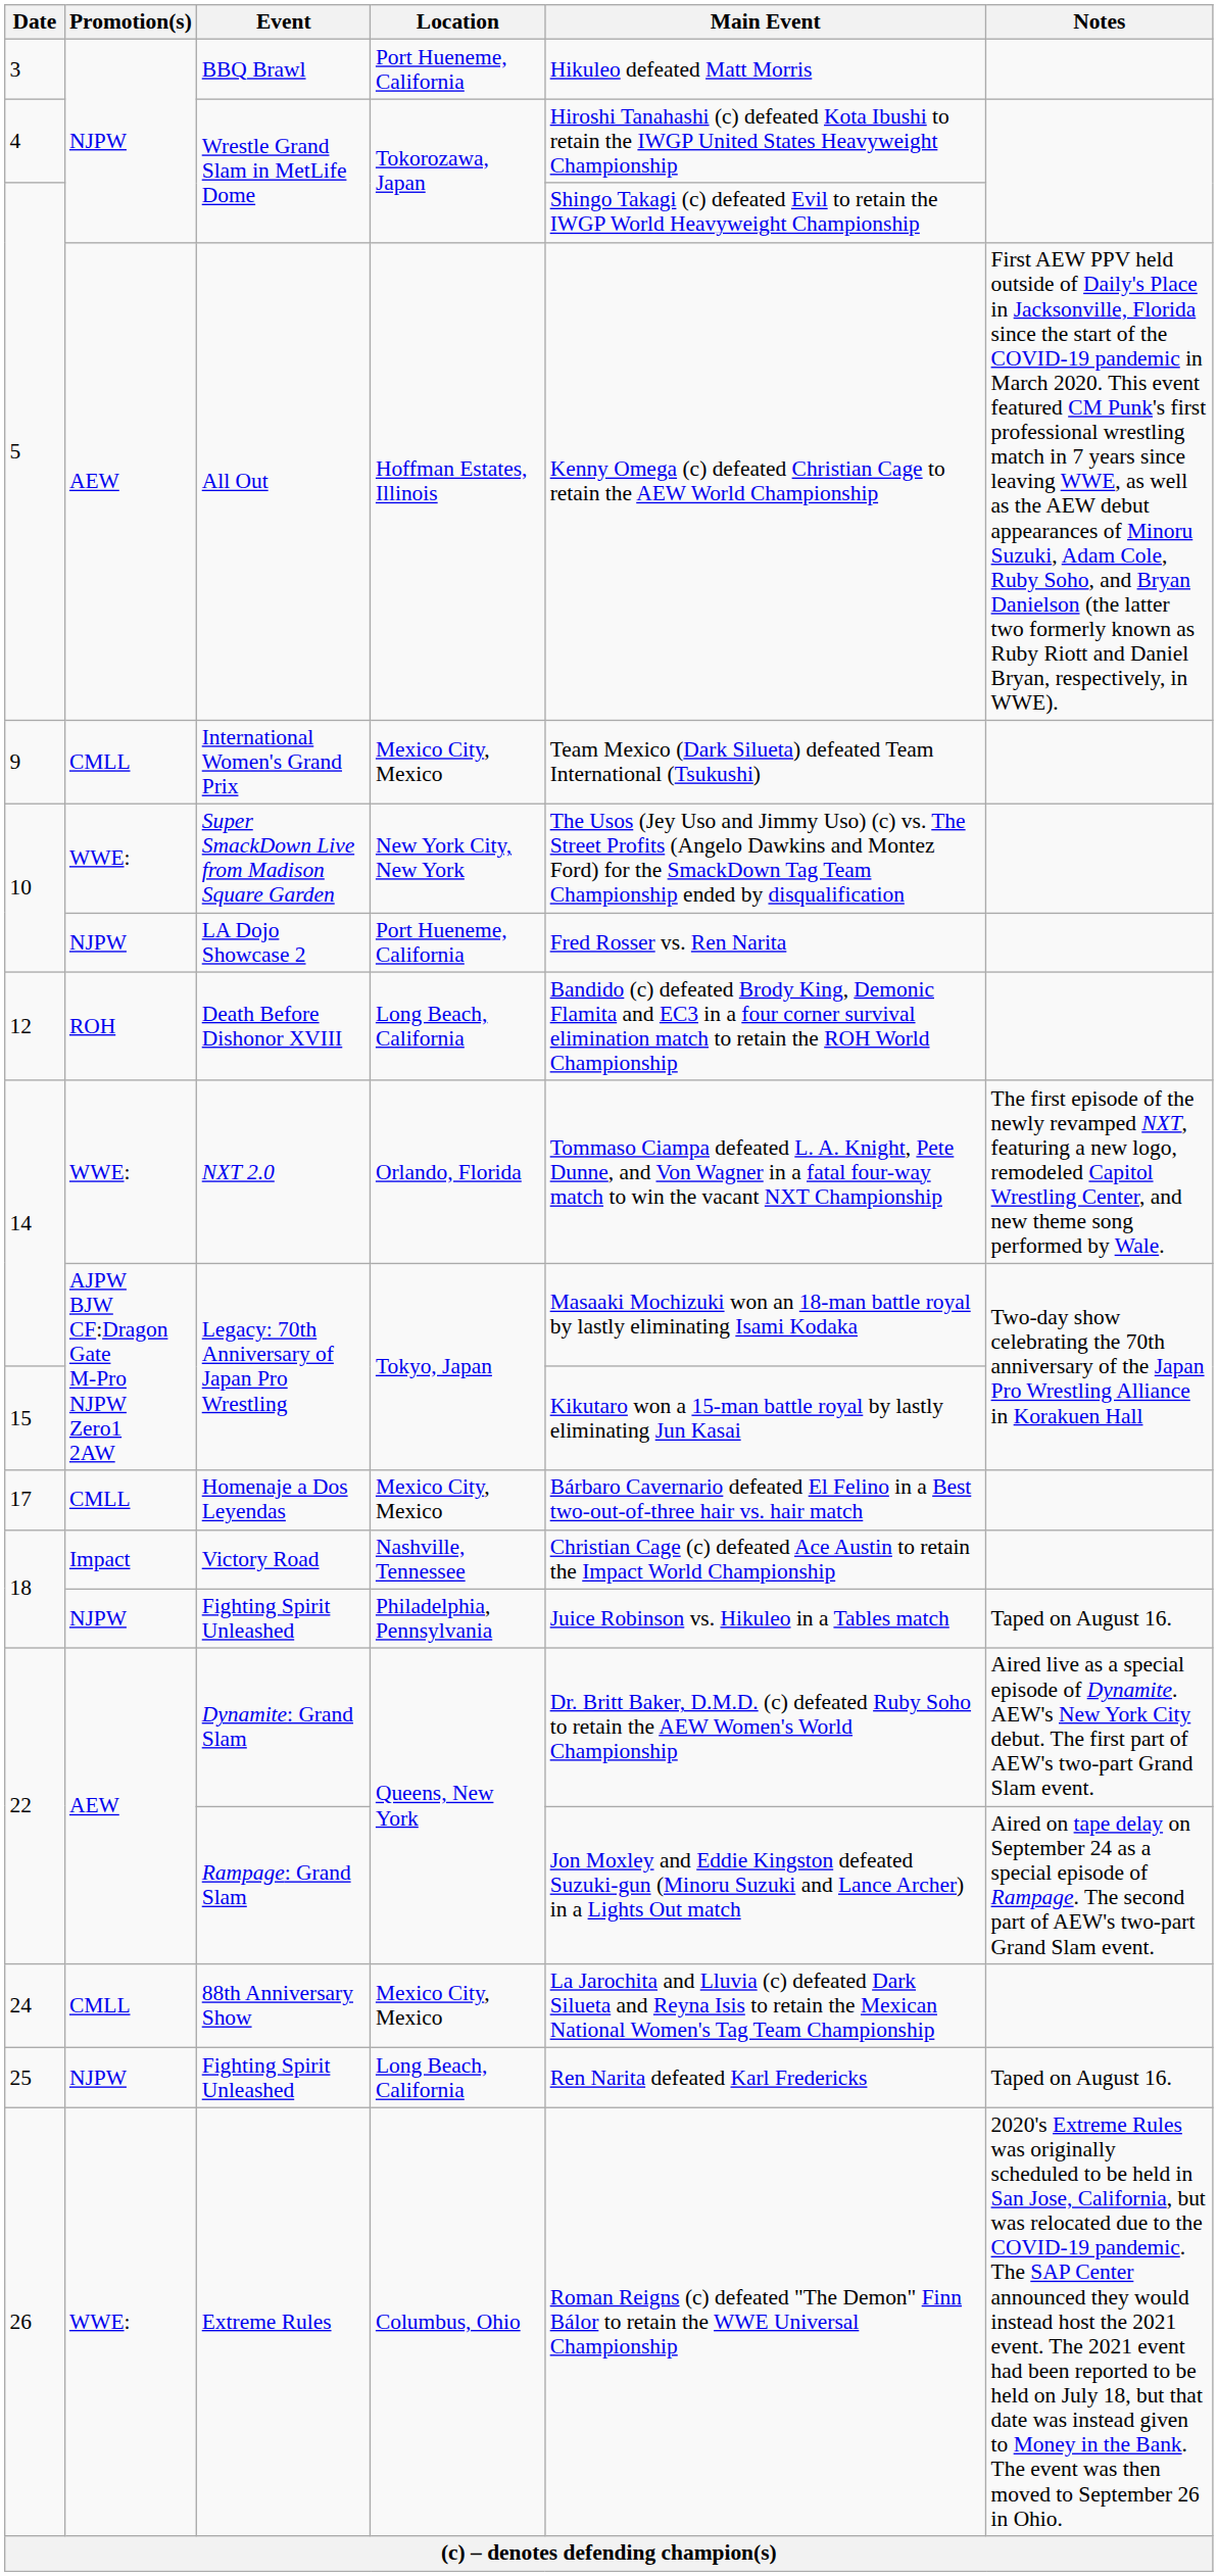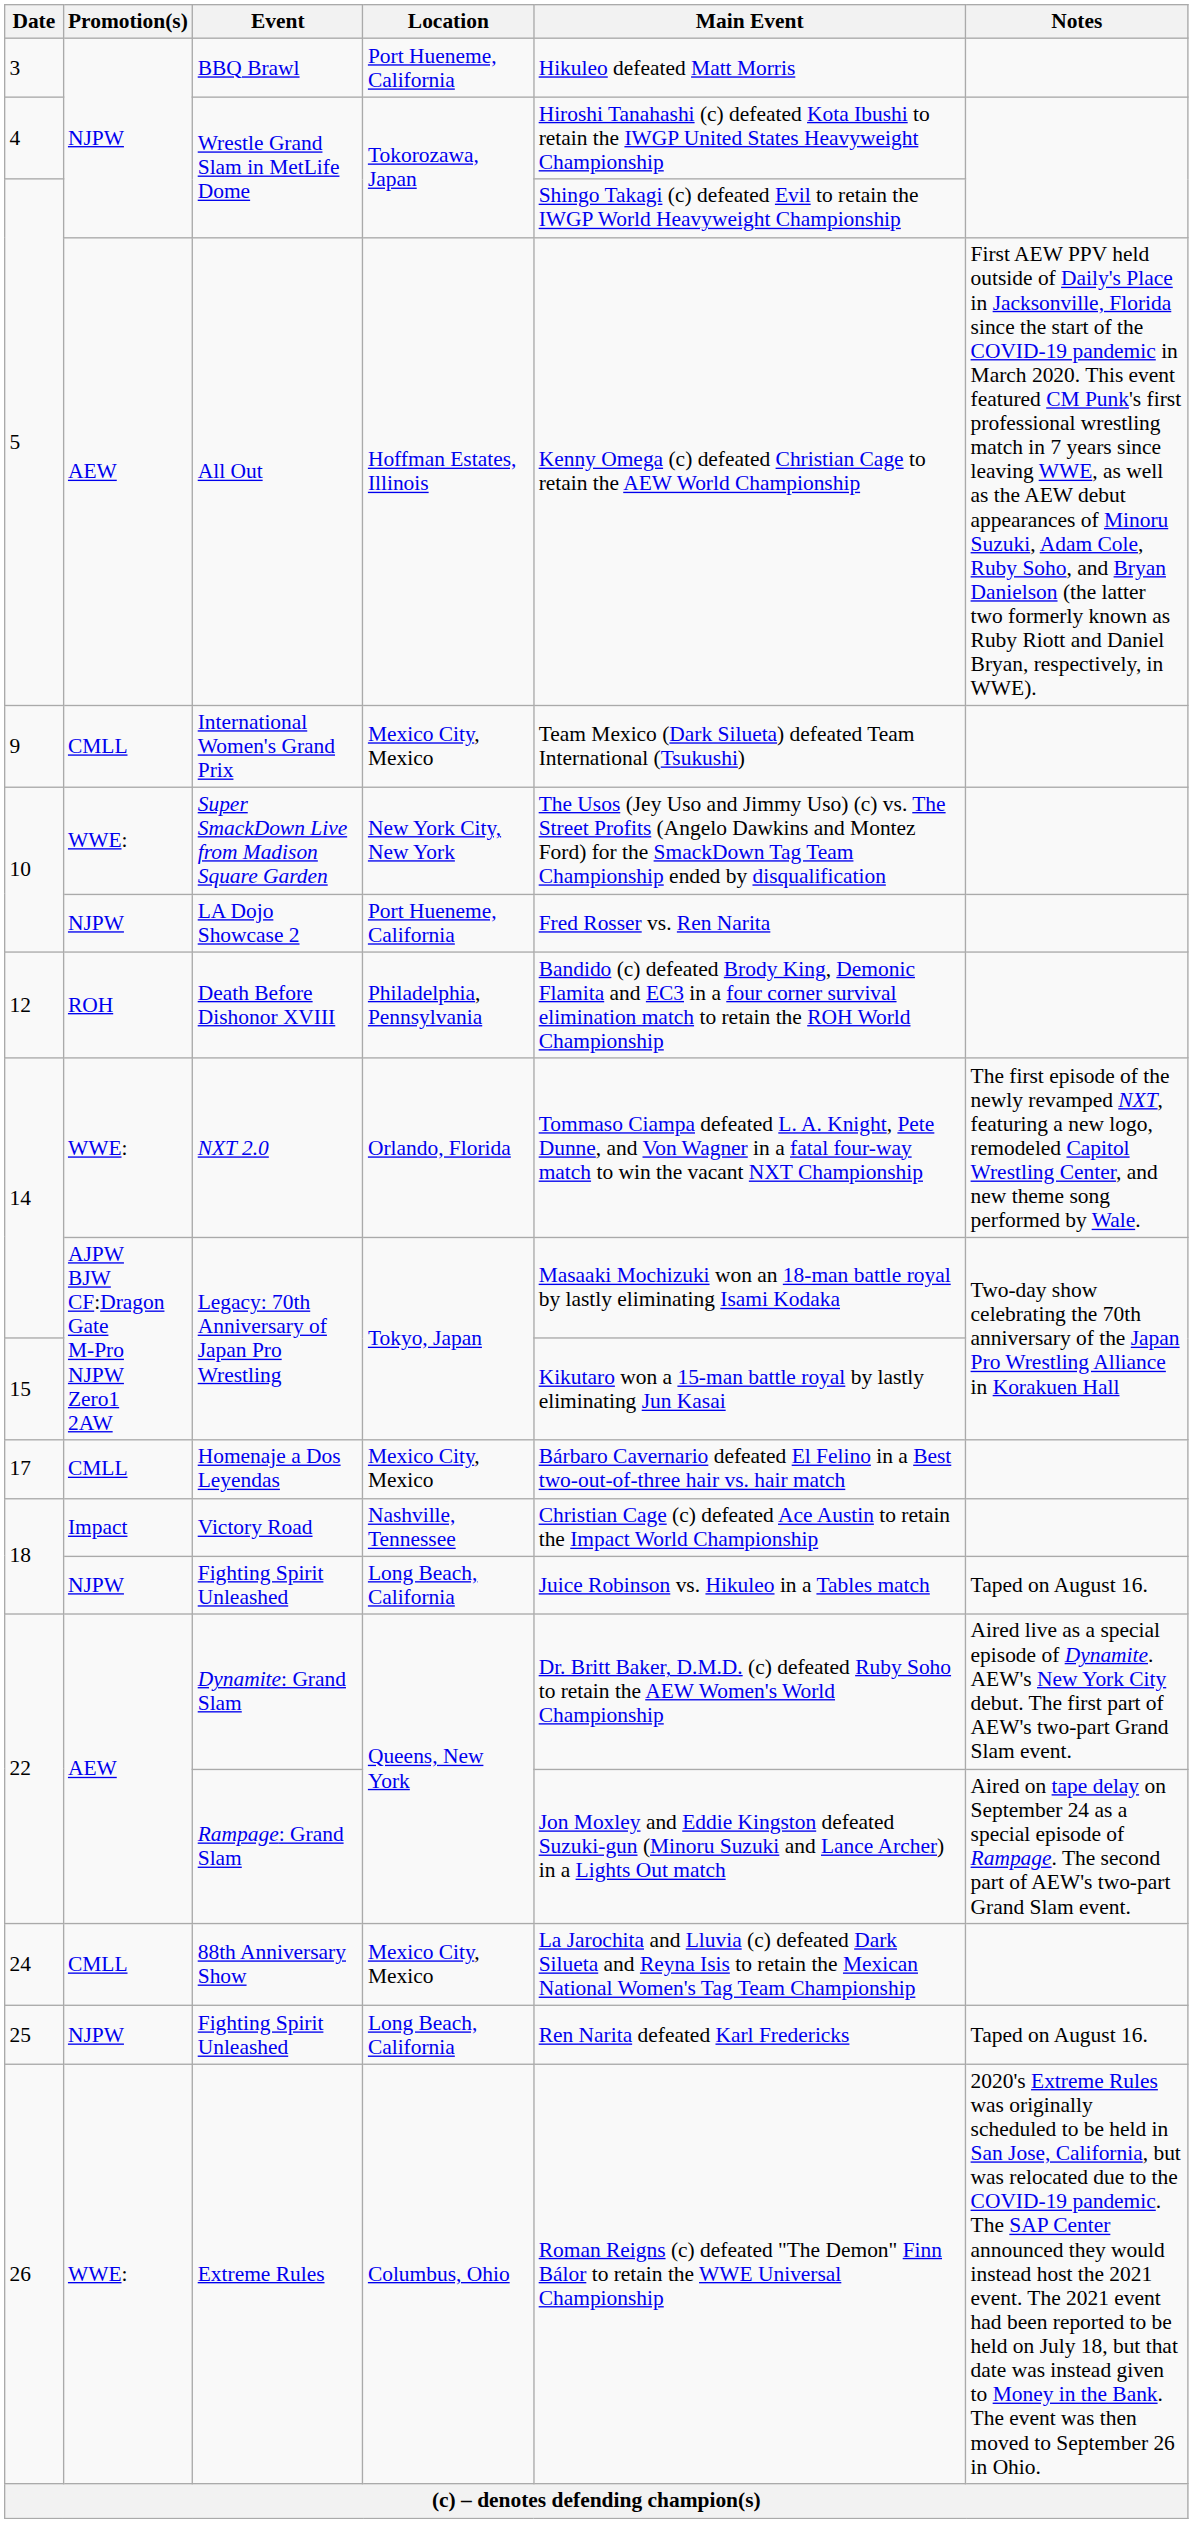Death Before Dishonor XVIII | Location: Long Beach, California -> Philadelphia, Pennsylvania
18 / Fighting Spirit Unleashed | Location: Philadelphia, Pennsylvania -> Long Beach, California
